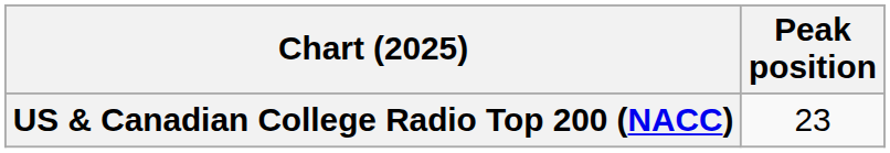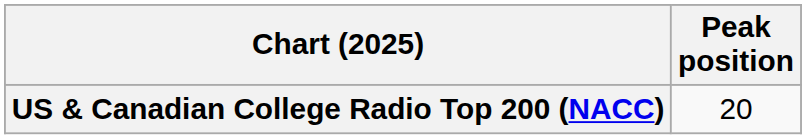US & Canadian College Radio Top 200 (NACC) | Peak position: 23 -> 20
